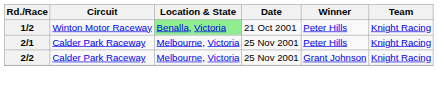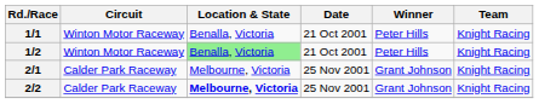+ row: 1/1 | Winton Motor Raceway | Benalla, Victoria | 21 Oct 2001 | Peter Hills | Knight Racing
2/1 | Winner: Peter Hills -> Grant Johnson
2/2 | Location & State: normal -> bold
